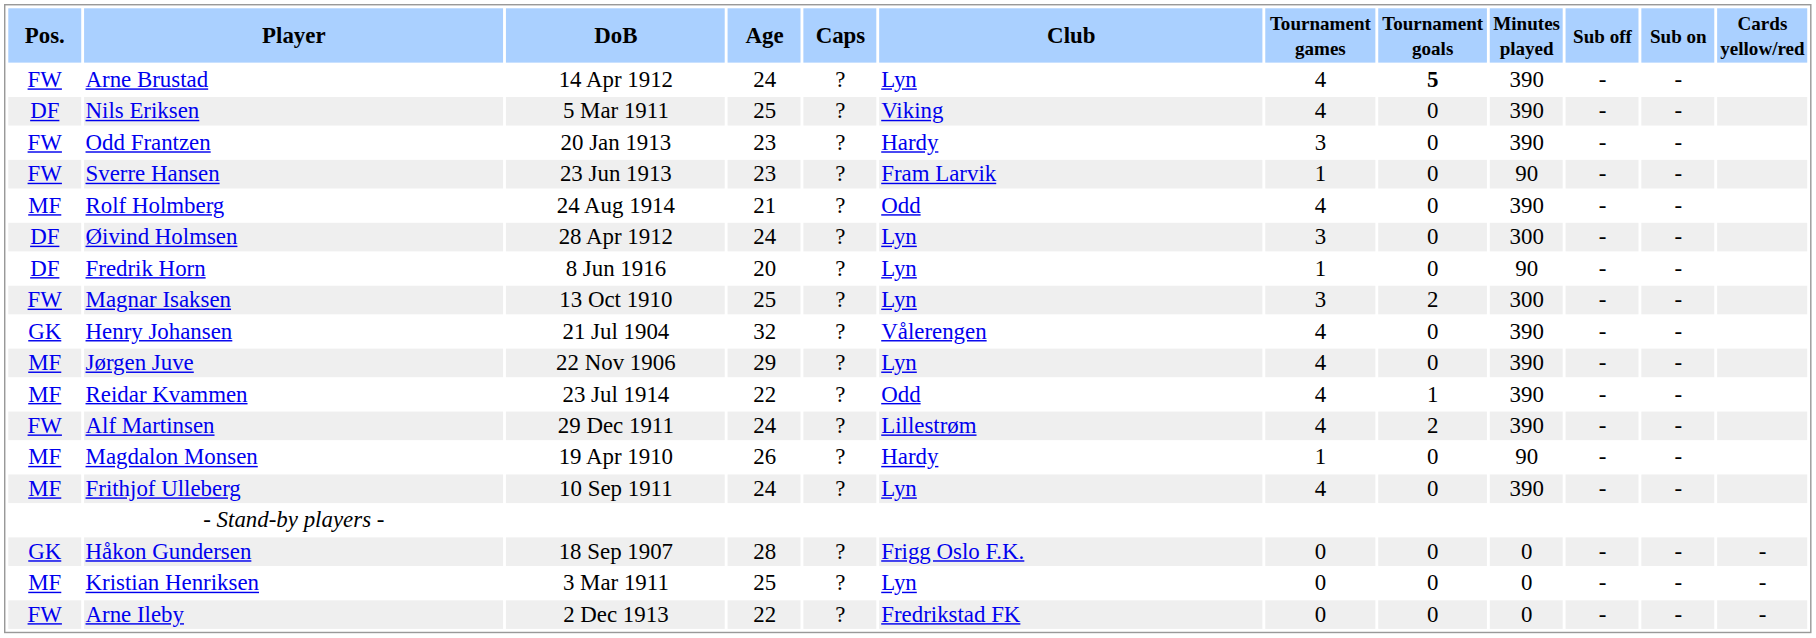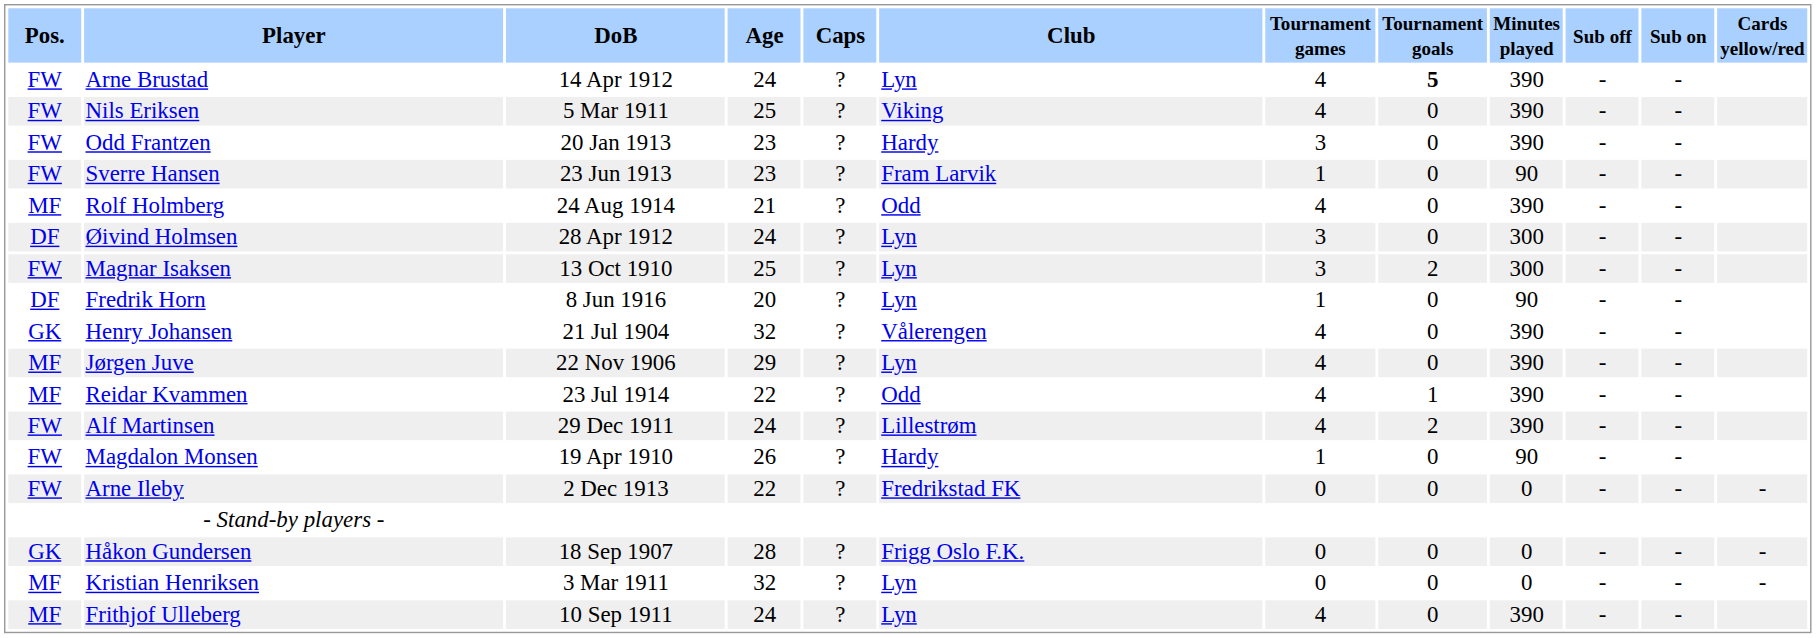Nils Eriksen | Pos.: DF -> FW
rows swapped: Fredrik Horn <-> Magnar Isaksen
Magdalon Monsen | Pos.: MF -> FW
rows swapped: Frithjof Ulleberg <-> Arne Ileby
Kristian Henriksen | Age: 25 -> 32
